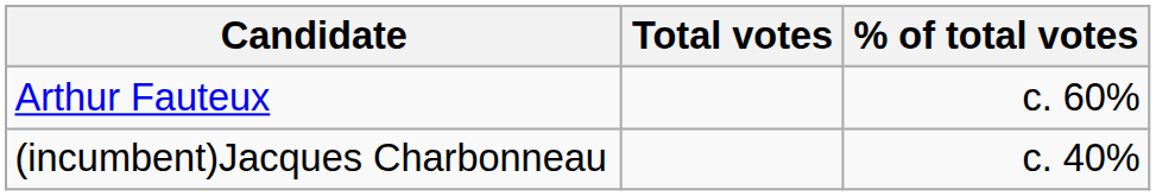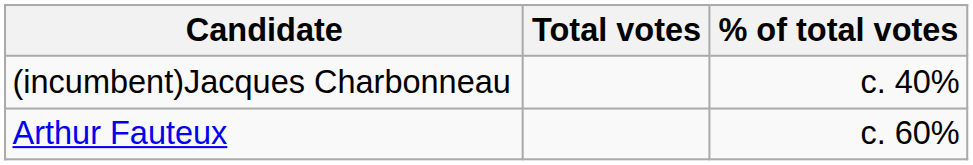rows swapped: Arthur Fauteux <-> (incumbent)Jacques Charbonneau
